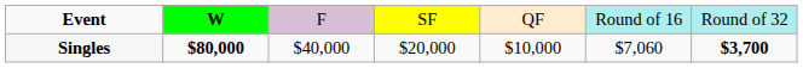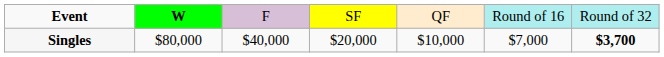Singles | column 2: bold -> normal
Singles | column 6: $7,060 -> $7,000
